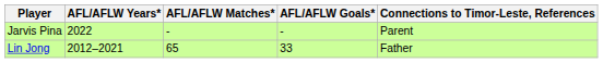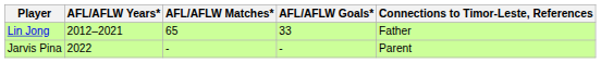rows swapped: Jarvis Pina <-> Lin Jong
